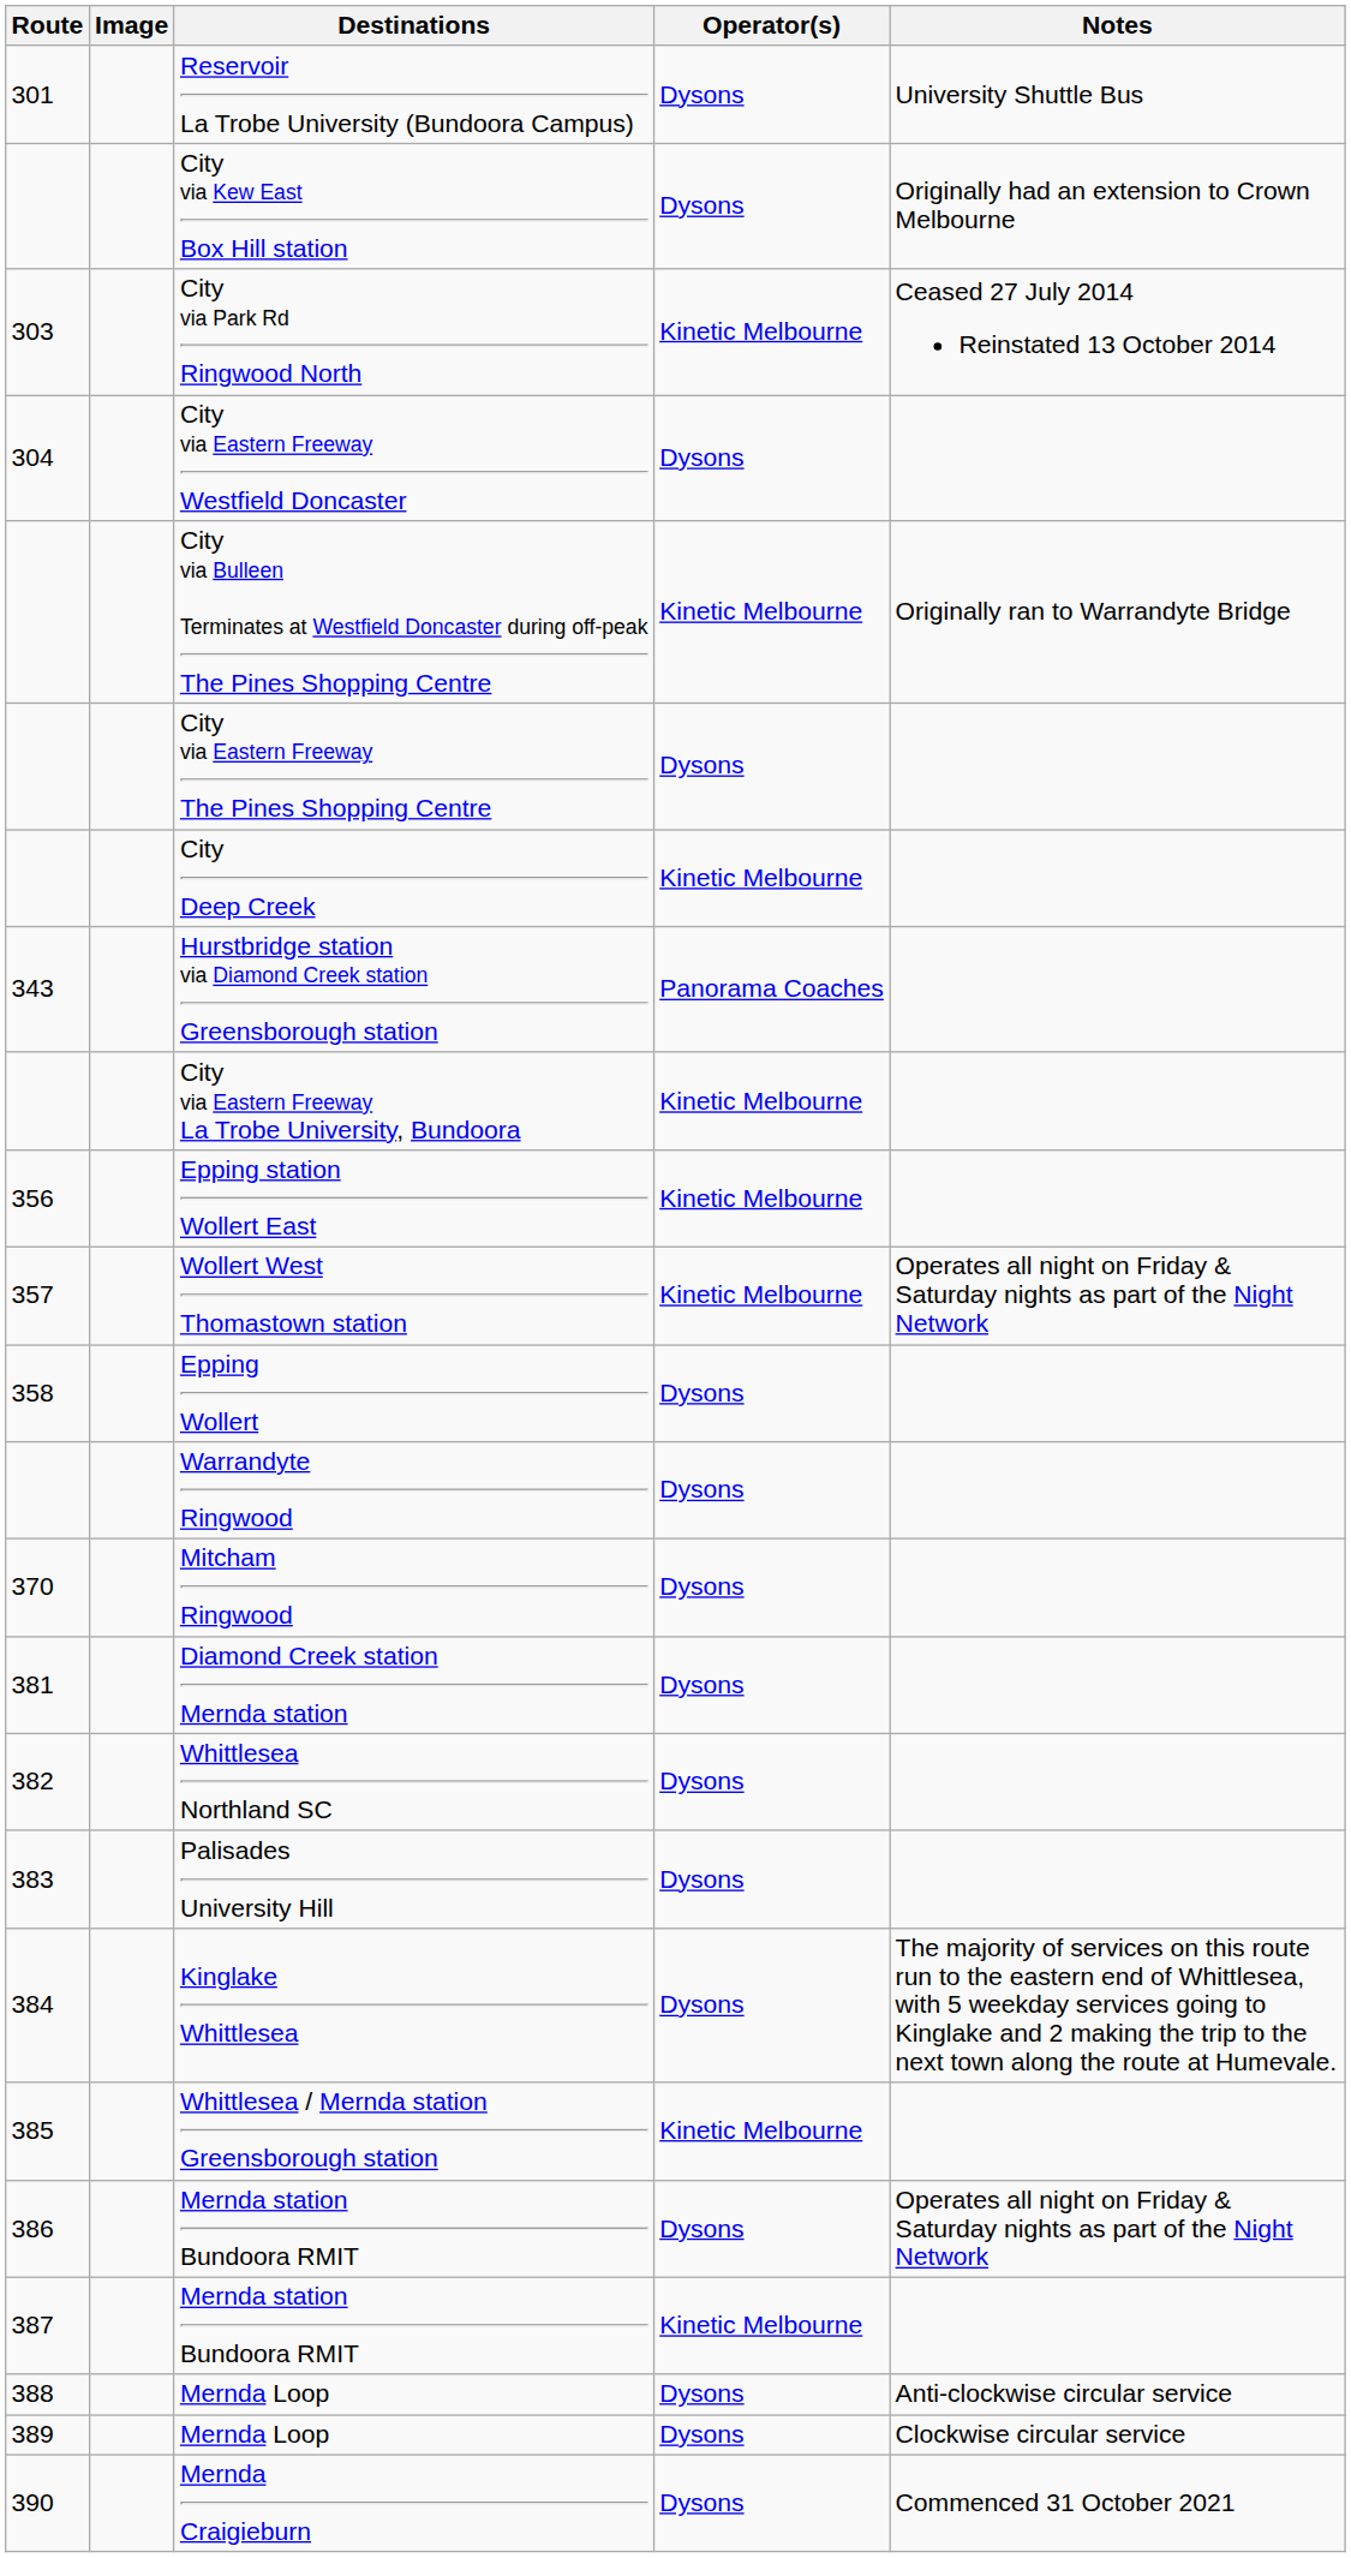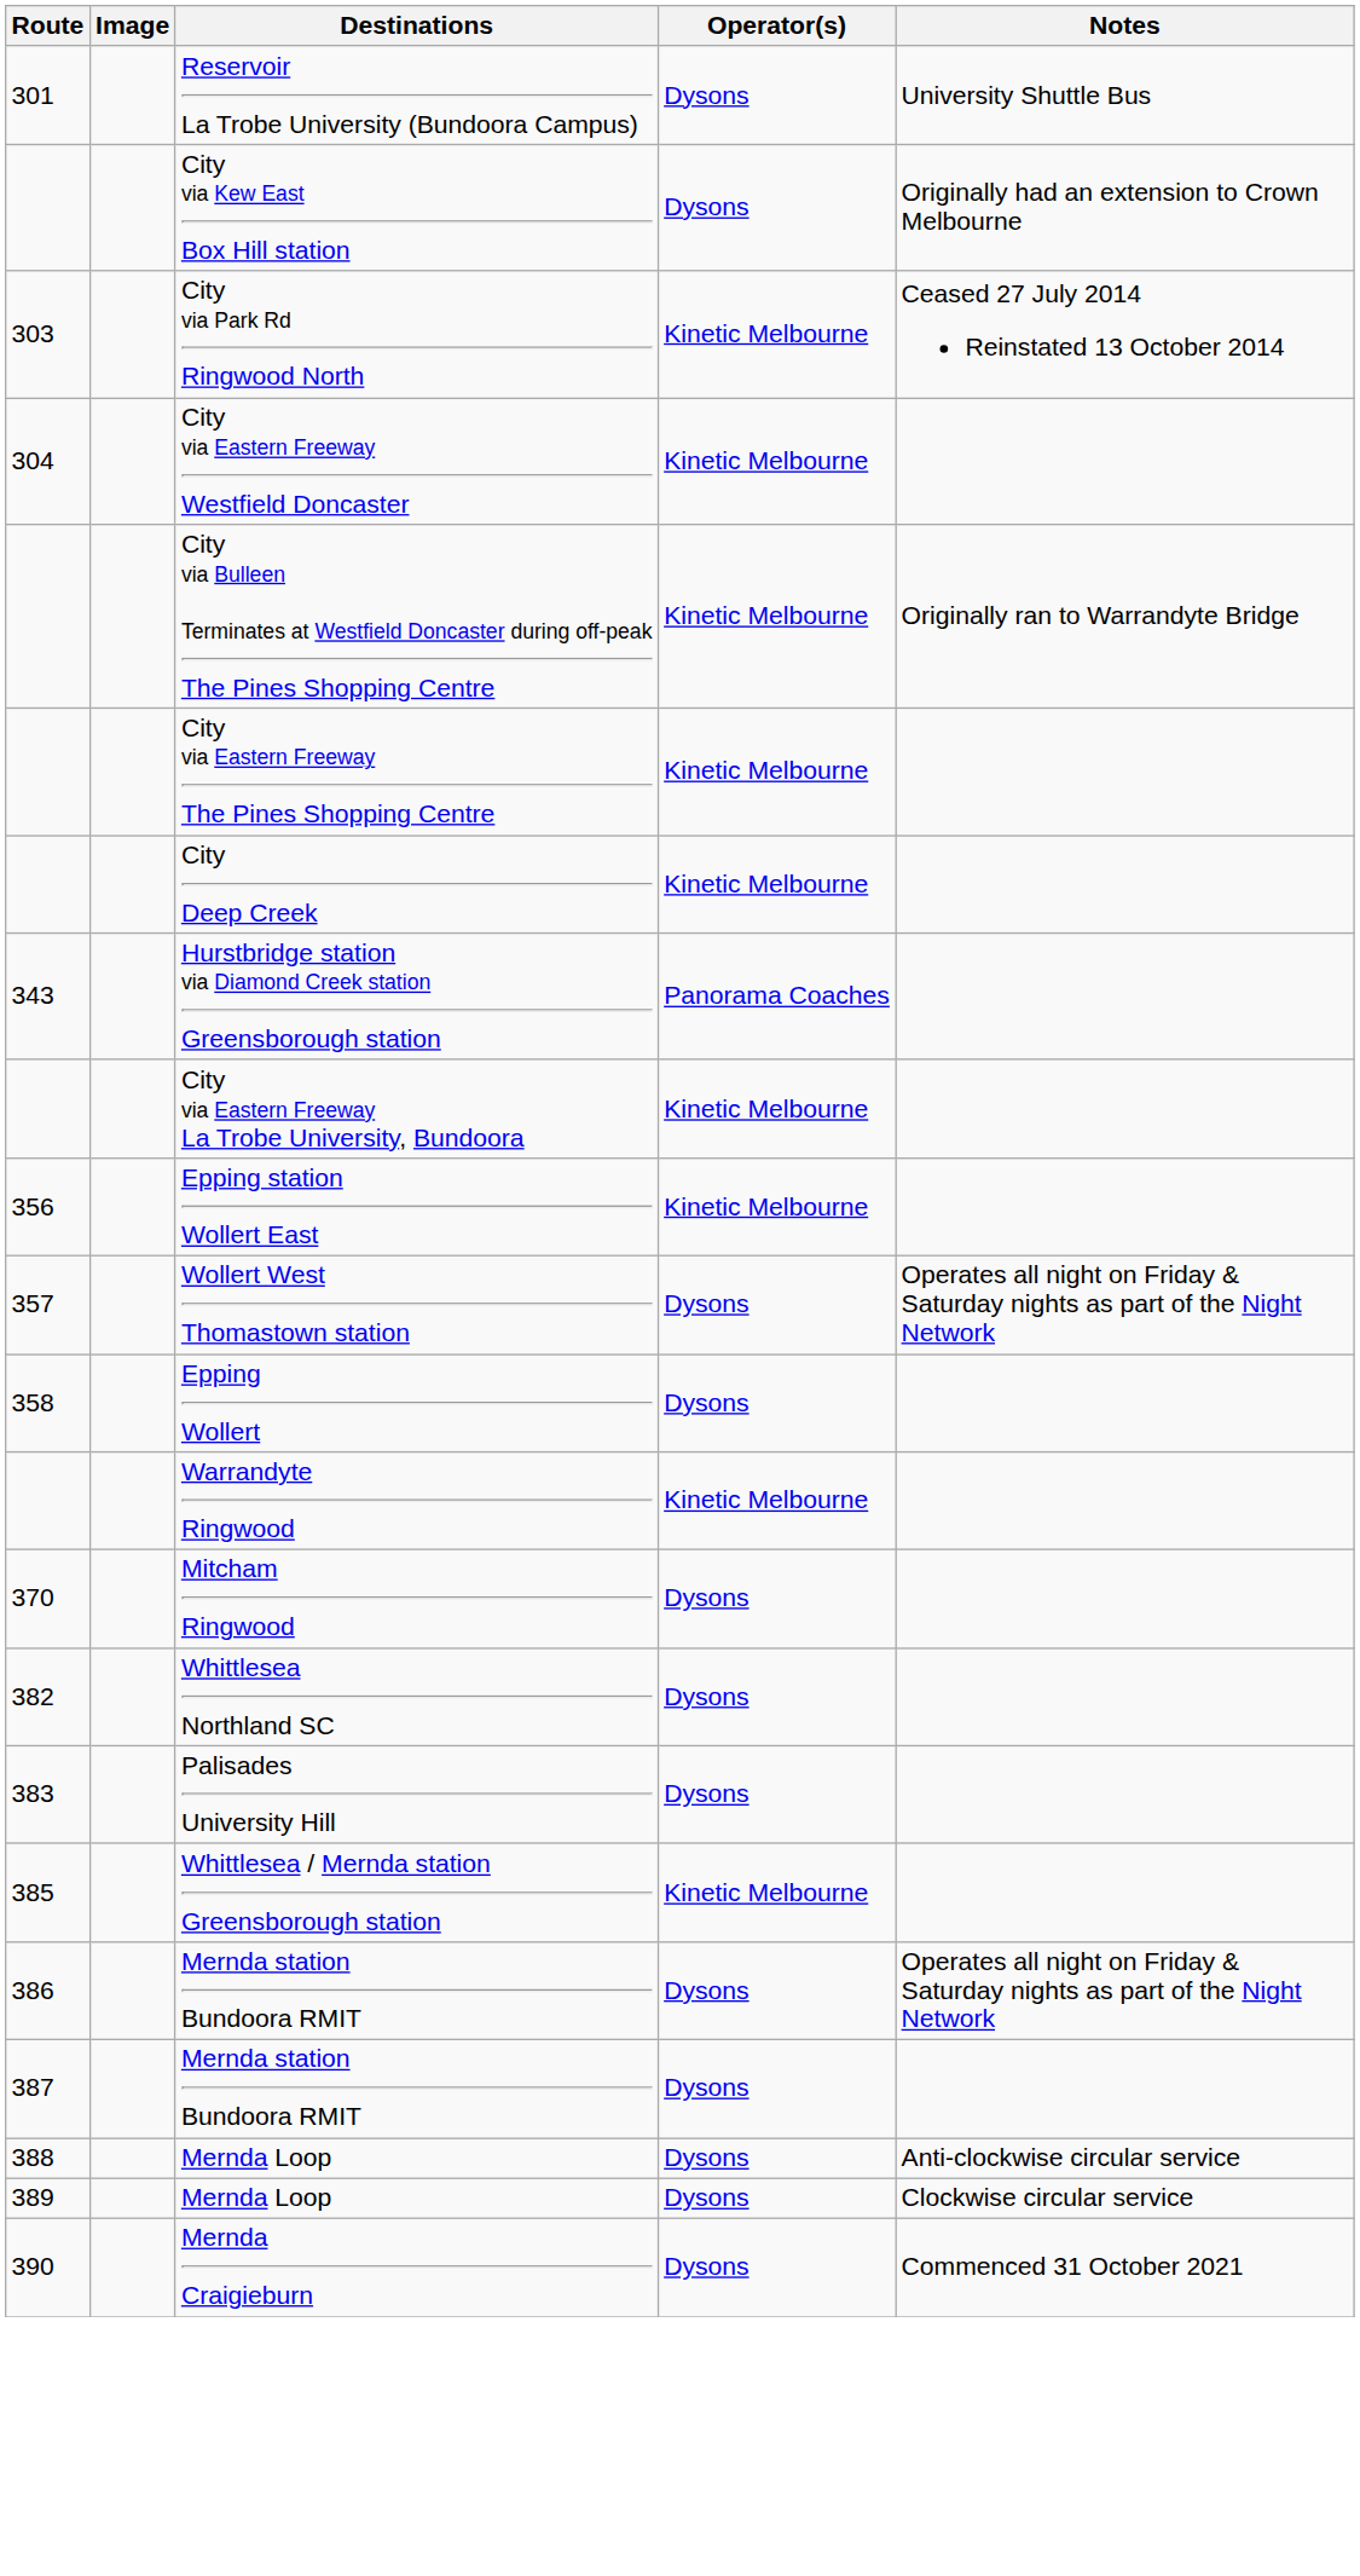City via Eastern Freeway Westfield Doncaster | Operator(s): Dysons -> Kinetic Melbourne
City via Eastern Freeway The Pines Shopping Centre | Operator(s): Dysons -> Kinetic Melbourne
Wollert West Thomastown station | Operator(s): Kinetic Melbourne -> Dysons
Warrandyte Ringwood | Operator(s): Dysons -> Kinetic Melbourne
- row: 381 | Diamond Creek station Mernda station | Dysons
- row: 384 | Kinglake Whittlesea | Dysons | The majority of services on this route run to the eastern end of Whittlesea, with 5 weekday services going to Kinglake and 2 making the trip to the next town along the route at Humevale.
387 / Mernda station Bundoora RMIT | Operator(s): Kinetic Melbourne -> Dysons
